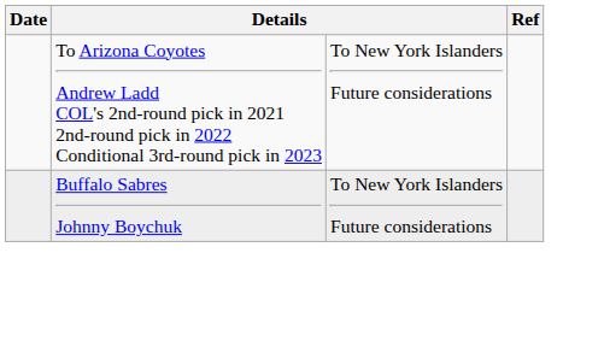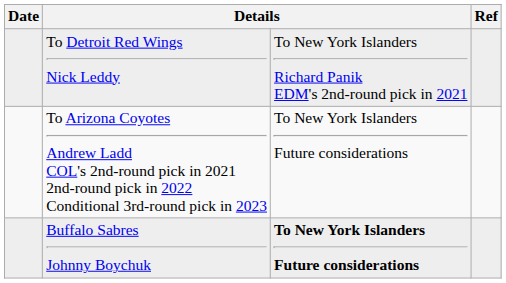+ row: To Detroit Red Wings Nick Leddy | To New York Islanders Richard Panik EDM's 2nd-round pick in 2021
Buffalo Sabres Johnny Boychuk | column 3: normal -> bold
